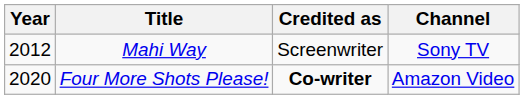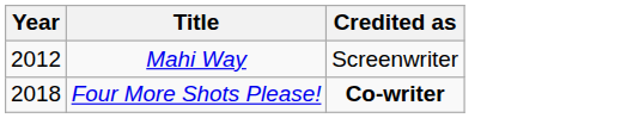- column: Channel | Sony TV | Amazon Video
Four More Shots Please! | Year: 2020 -> 2018
